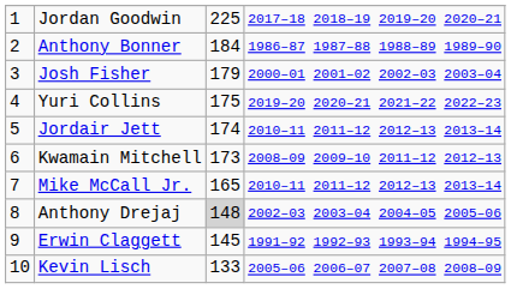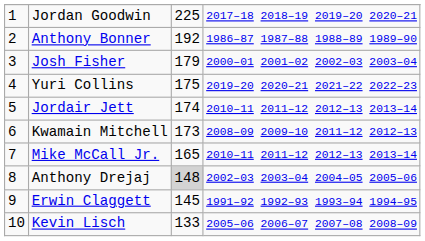Anthony Bonner | column 3: 184 -> 192
